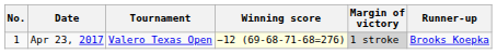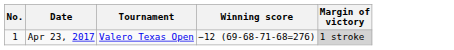- column: Runner-up | Brooks Koepka
Apr 23, 2017 | Winning score: lightyellow background -> no background
